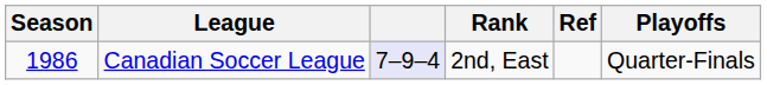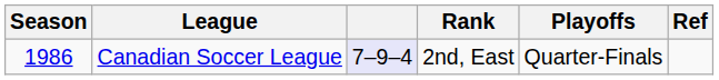columns swapped: Playoffs <-> Ref
